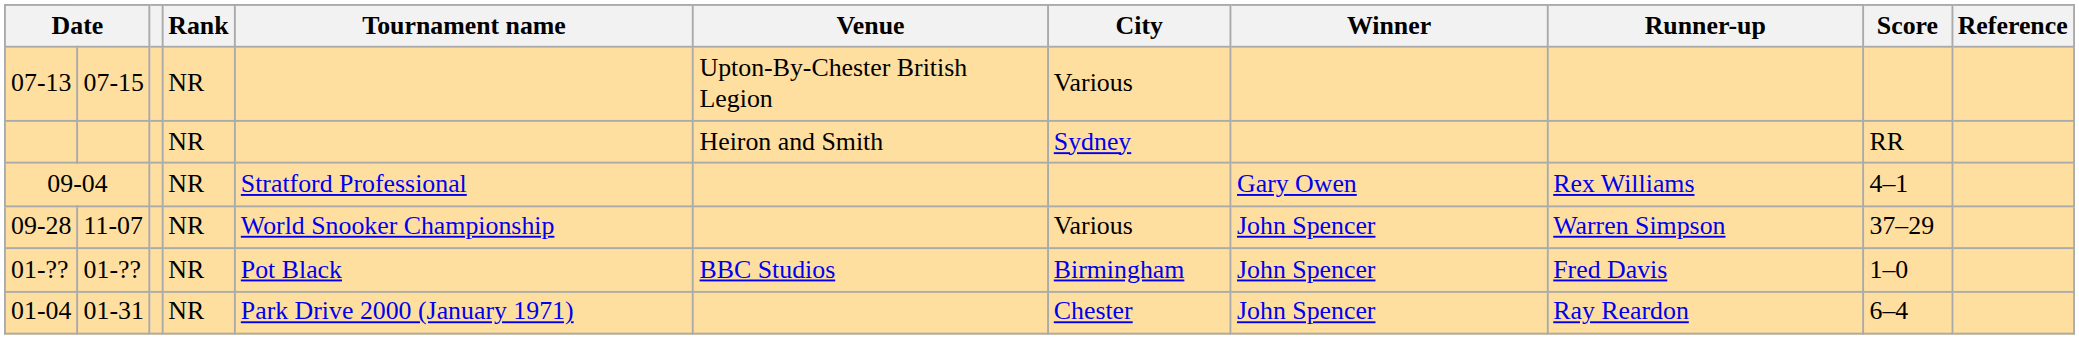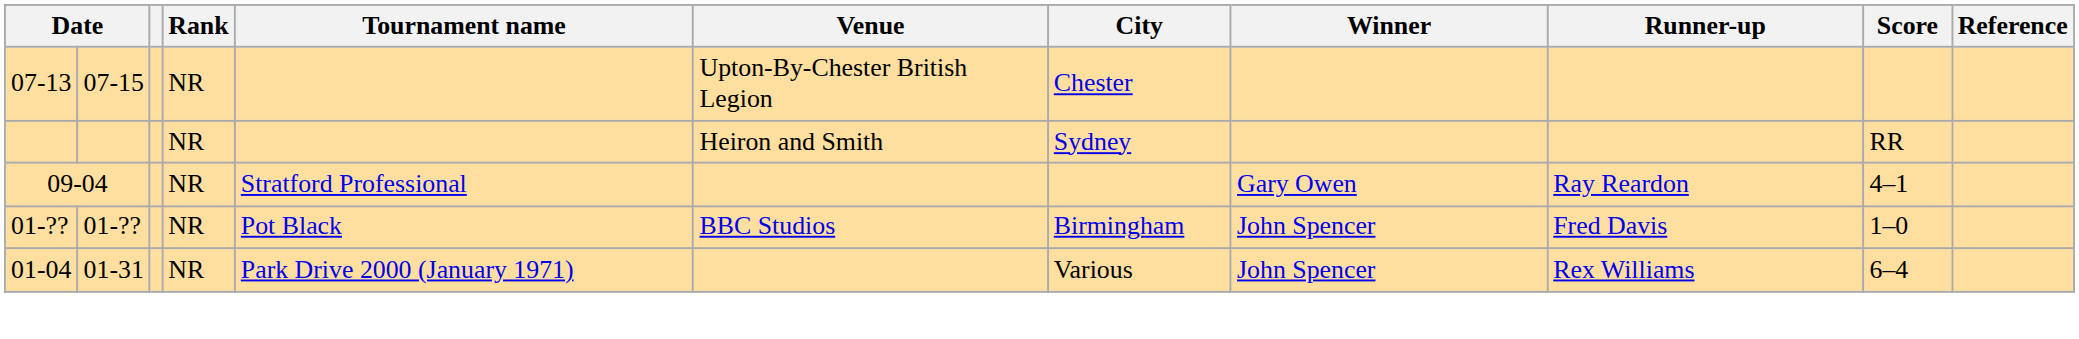07-13 | City: Various -> Chester
09-04 | Runner-up: Rex Williams -> Ray Reardon
- row: 09-28 | 11-07 | NR | World Snooker Championship | Various | John Spencer | Warren Simpson | 37–29
01-04 | City: Chester -> Various
01-04 | Runner-up: Ray Reardon -> Rex Williams
